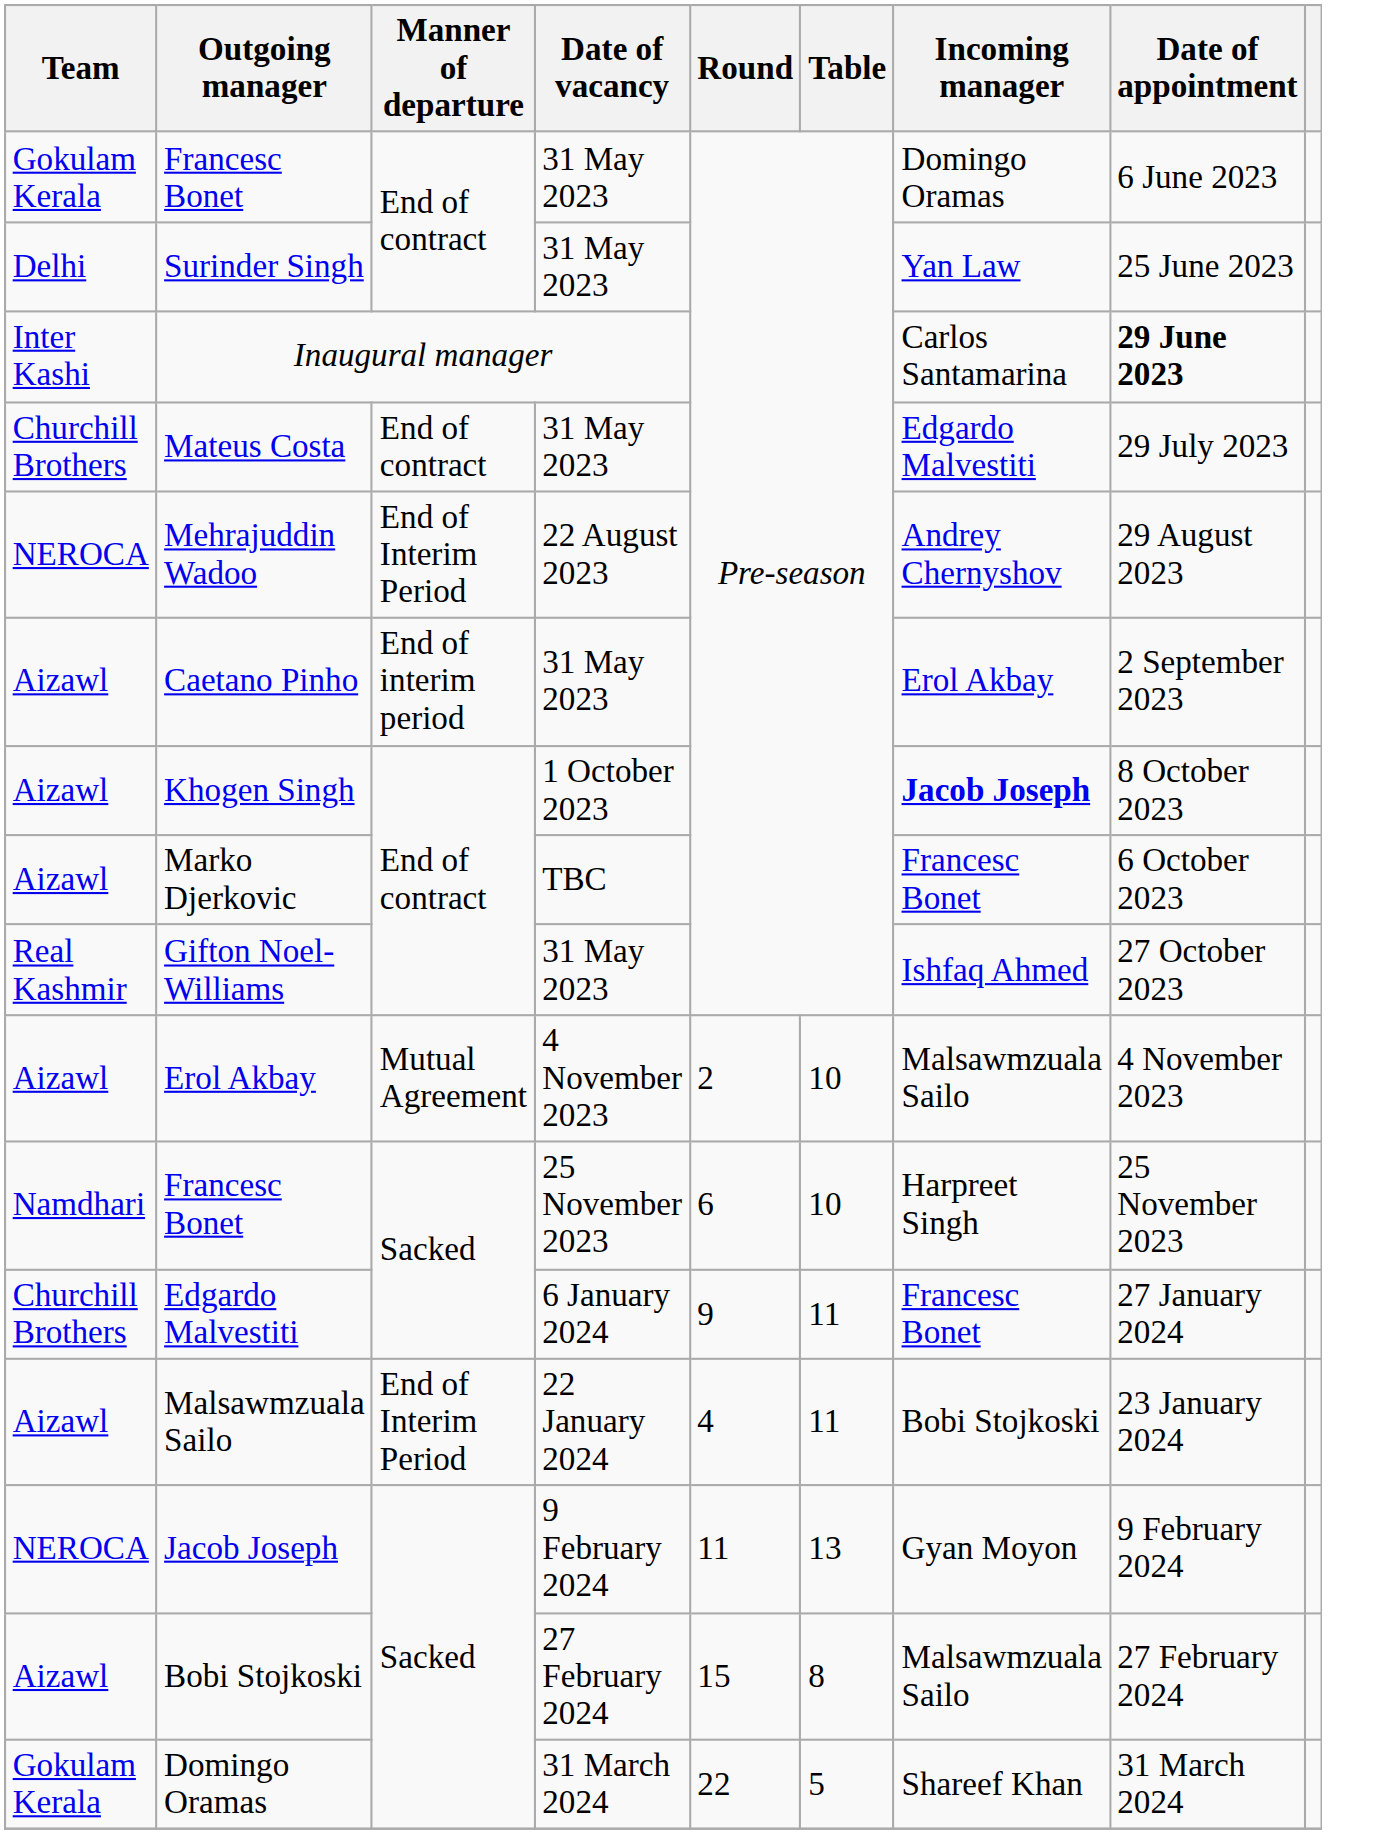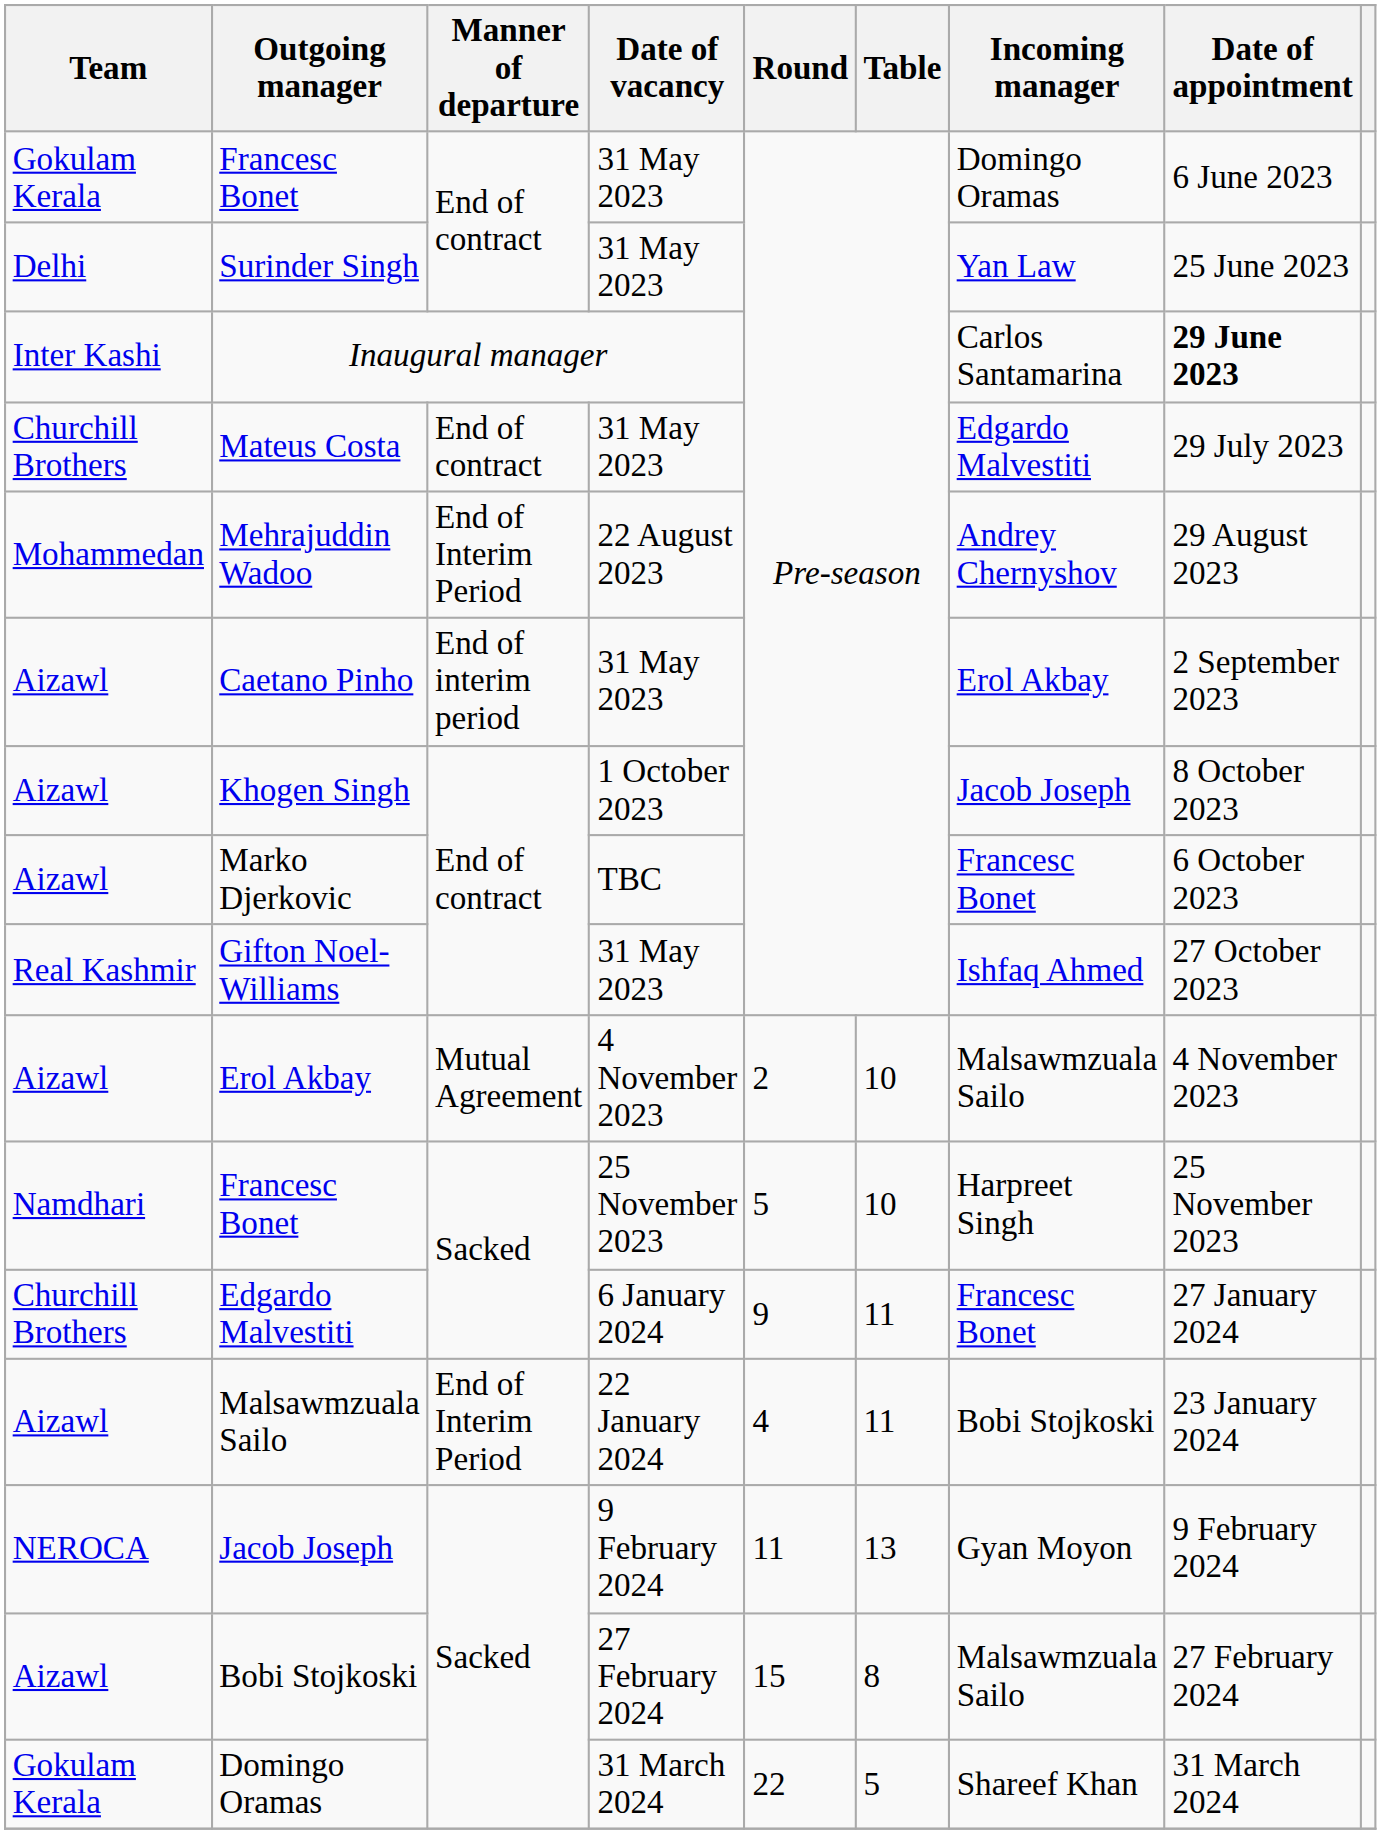Mehrajuddin Wadoo | Team: NEROCA -> Mohammedan
Khogen Singh | Incoming manager: bold -> normal
Francesc Bonet / 25 November 2023 | Round: 6 -> 5
